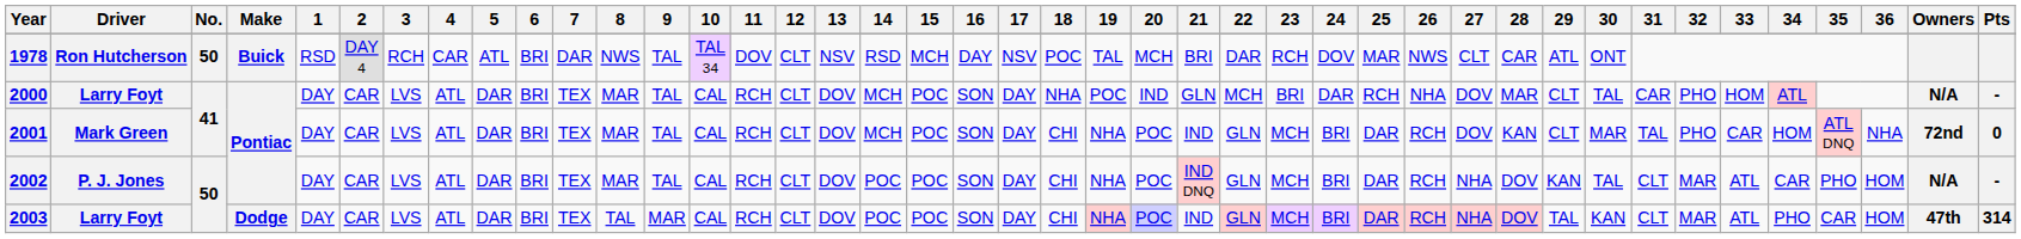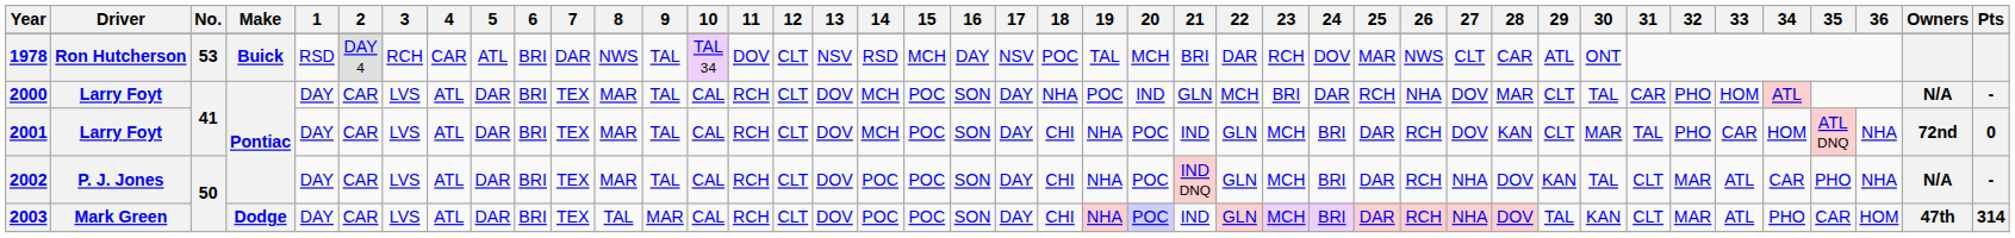1978 | No.: 50 -> 53
2001 | Driver: Mark Green -> Larry Foyt
2002 | 36: HOM -> NHA
2003 | Driver: Larry Foyt -> Mark Green
